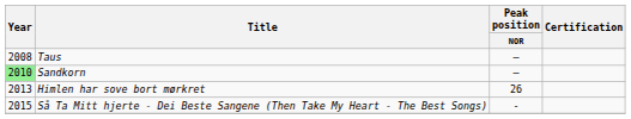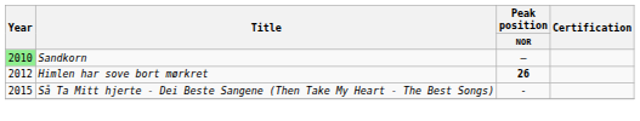- row: 2008 | Taus | –
Himlen har sove bort mørkret | Year: 2013 -> 2012
Himlen har sove bort mørkret | Peak position / NOR: normal -> bold
